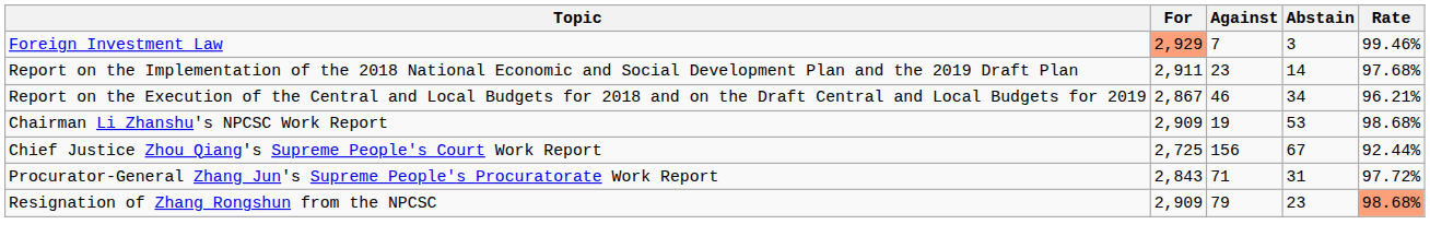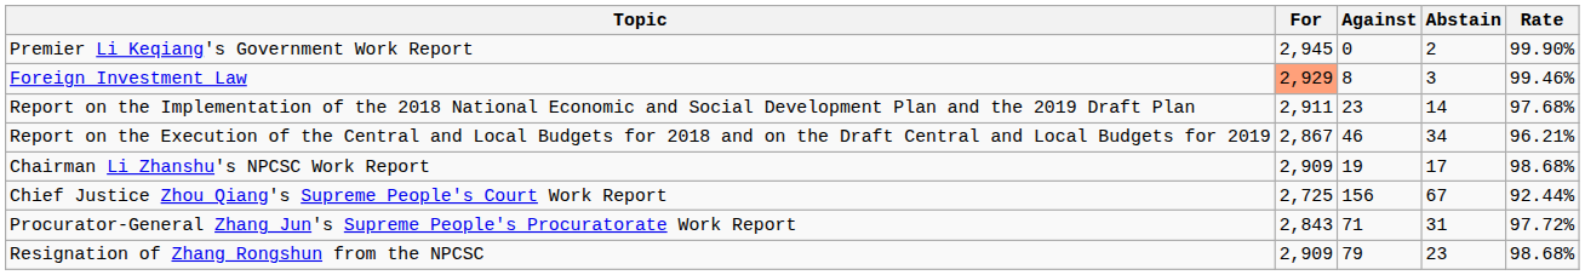+ row: Premier Li Keqiang's Government Work Report | 2,945 | 0 | 2 | 99.90%
Foreign Investment Law | Against: 7 -> 8
Chairman Li Zhanshu's NPCSC Work Report | Abstain: 53 -> 17
Resignation of Zhang Rongshun from the NPCSC | Rate: lightsalmon background -> no background
